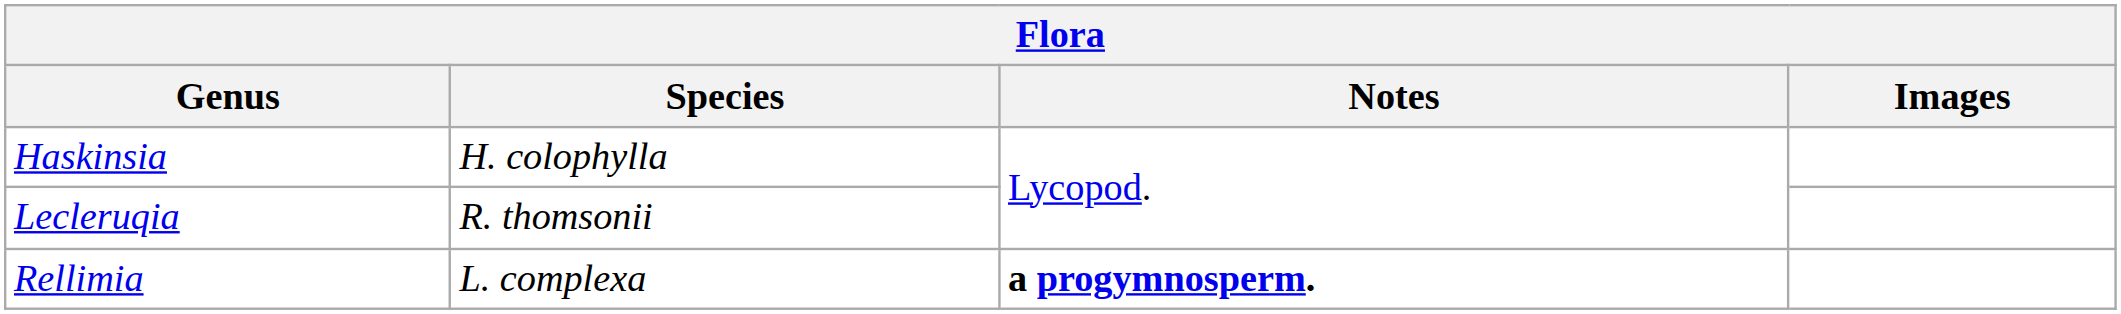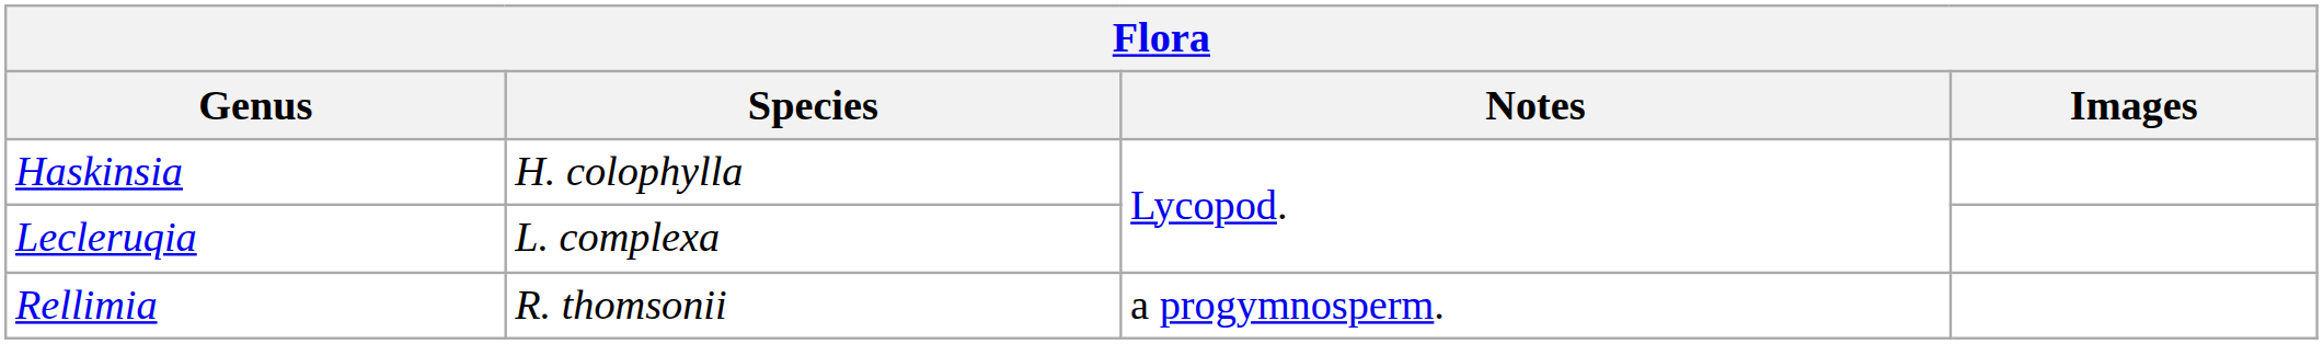Lecleruqia | Species: R. thomsonii -> L. complexa
Rellimia | Species: L. complexa -> R. thomsonii
Rellimia | Notes: bold -> normal
